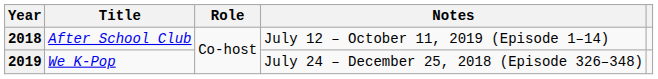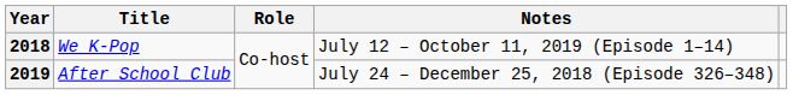2018 | Title: After School Club -> We K-Pop
2019 | Title: We K-Pop -> After School Club
